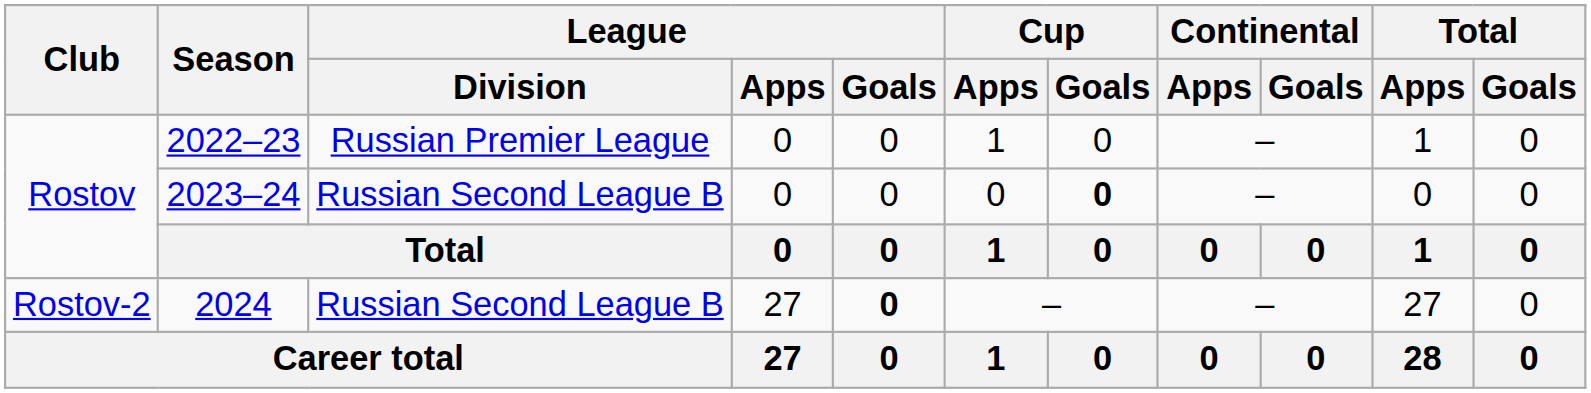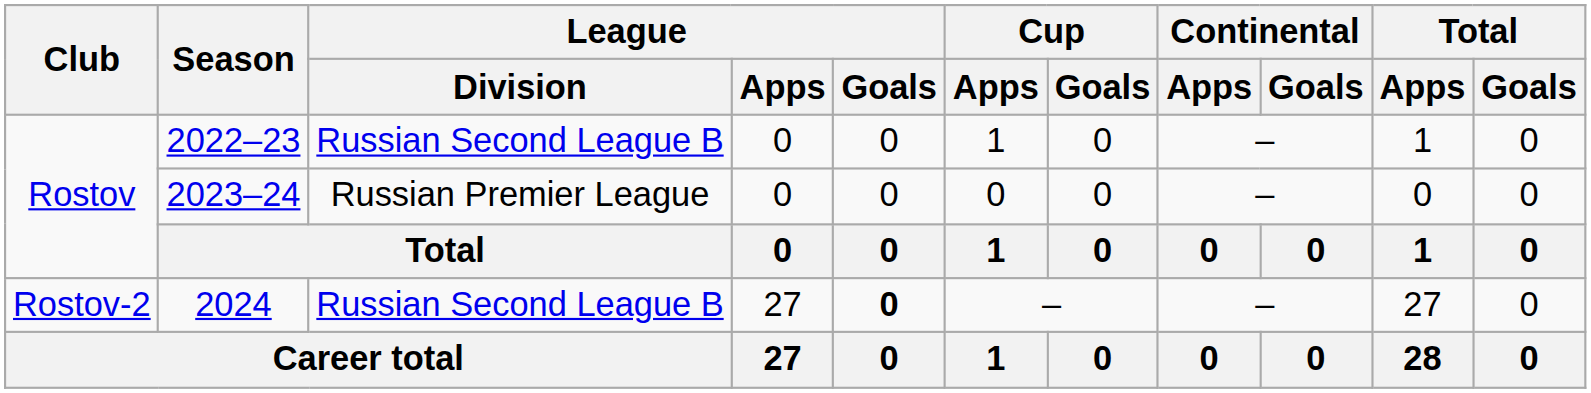2022–23 | League / Division: Russian Premier League -> Russian Second League B
2023–24 | League / Division: Russian Second League B -> Russian Premier League
2023–24 | Cup / Goals: bold -> normal
